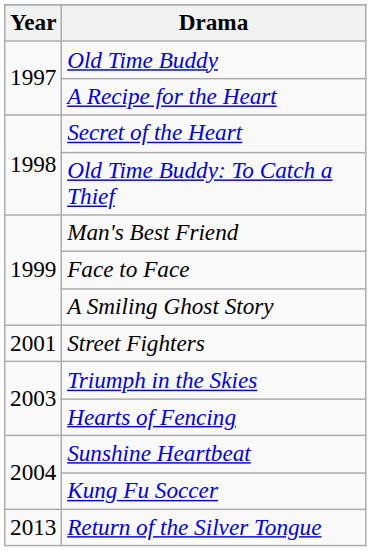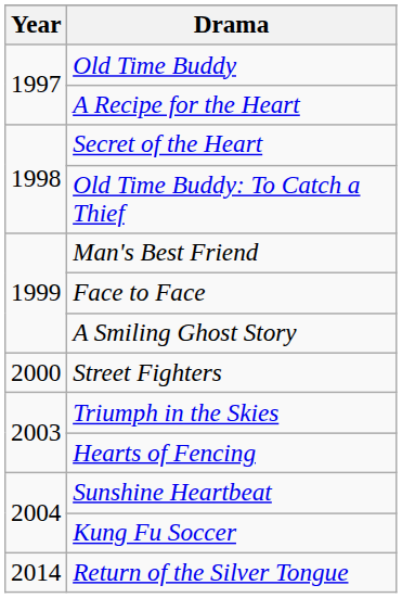Street Fighters | Year: 2001 -> 2000
Return of the Silver Tongue | Year: 2013 -> 2014
